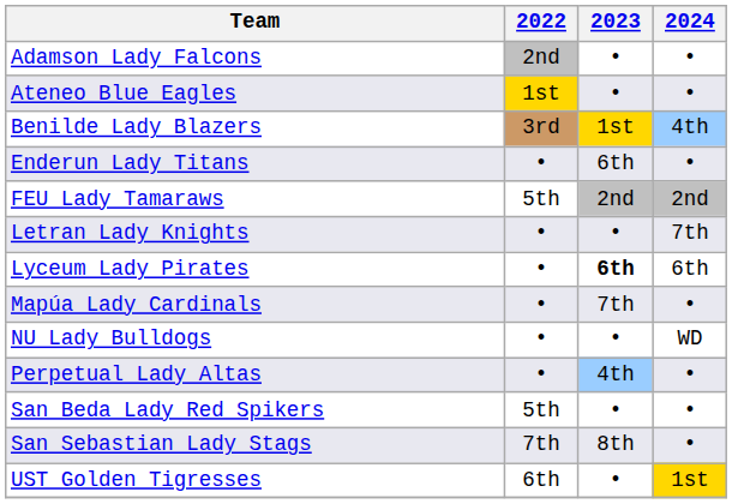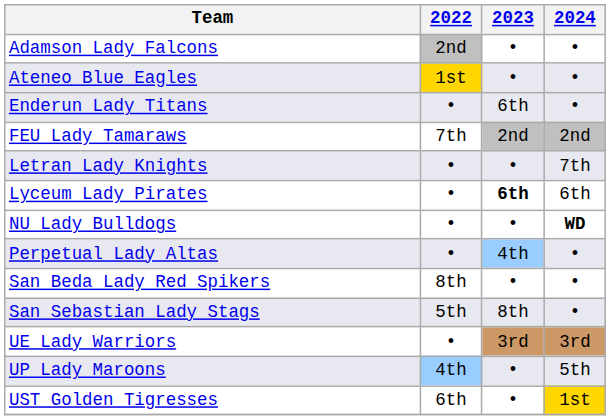- row: Benilde Lady Blazers | 3rd | 1st | 4th
FEU Lady Tamaraws | 2022: 5th -> 7th
- row: Mapúa Lady Cardinals | • | 7th | •
NU Lady Bulldogs | 2024: normal -> bold
San Beda Lady Red Spikers | 2022: 5th -> 8th
San Sebastian Lady Stags | 2022: 7th -> 5th
+ row: UE Lady Warriors | • | 3rd | 3rd
+ row: UP Lady Maroons | 4th | • | 5th
